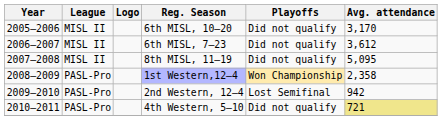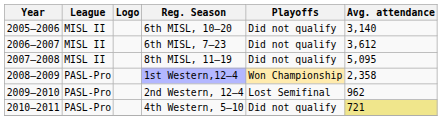6th MISL, 10–20 | Avg. attendance: 3,170 -> 3,140
2nd Western, 12–4 | Avg. attendance: 942 -> 962
